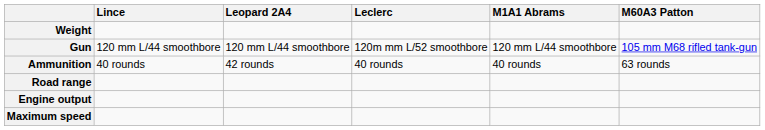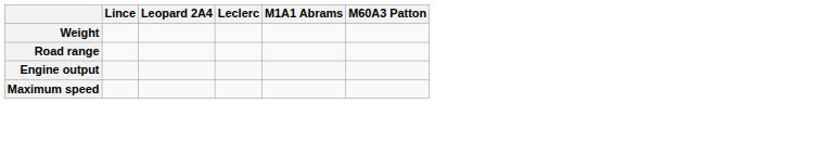- row: Gun | 120 mm L/44 smoothbore | 120 mm L/44 smoothbore | 120m mm L/52 smoothbore | 120 mm L/44 smoothbore | 105 mm M68 rifled tank-gun
- row: Ammunition | 40 rounds | 42 rounds | 40 rounds | 40 rounds | 63 rounds
